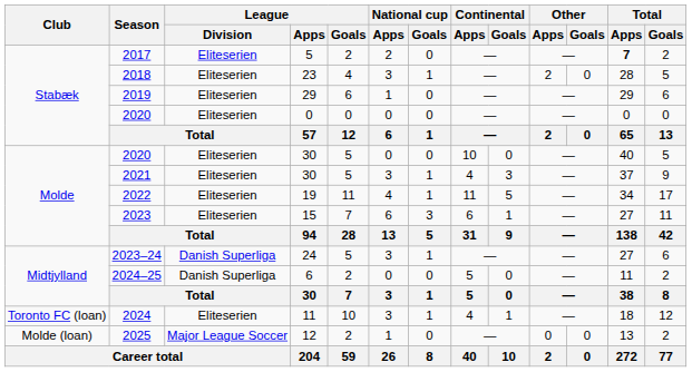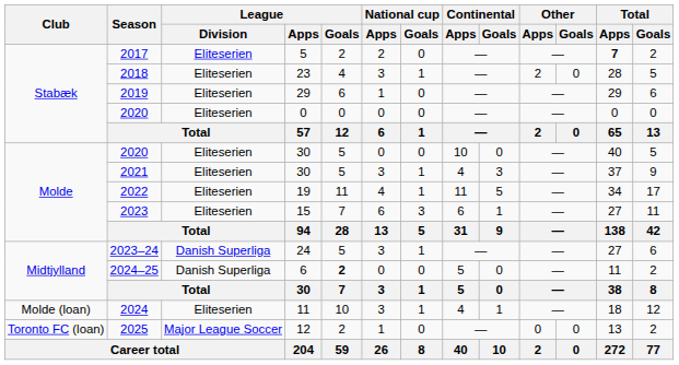2024–25 | League / Goals: normal -> bold
2024 | Club: Toronto FC (loan) -> Molde (loan)
2025 | Club: Molde (loan) -> Toronto FC (loan)
